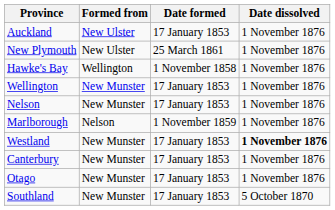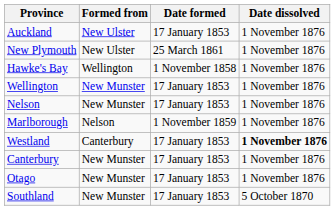Westland | Formed from: New Munster -> Canterbury
